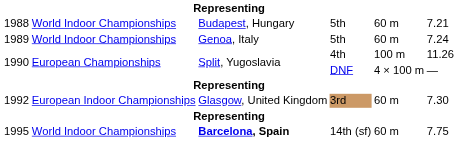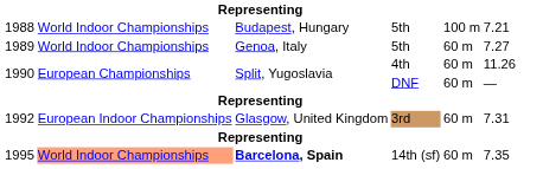1988 | column 5: 60 m -> 100 m
1989 | column 6: 7.24 -> 7.27
1990 / 4th | column 5: 100 m -> 60 m
1990 / DNF | column 5: 4 × 100 m -> 60 m
1992 | column 6: 7.30 -> 7.31
1995 | column 2: no background -> lightsalmon background
1995 | column 6: 7.75 -> 7.35
